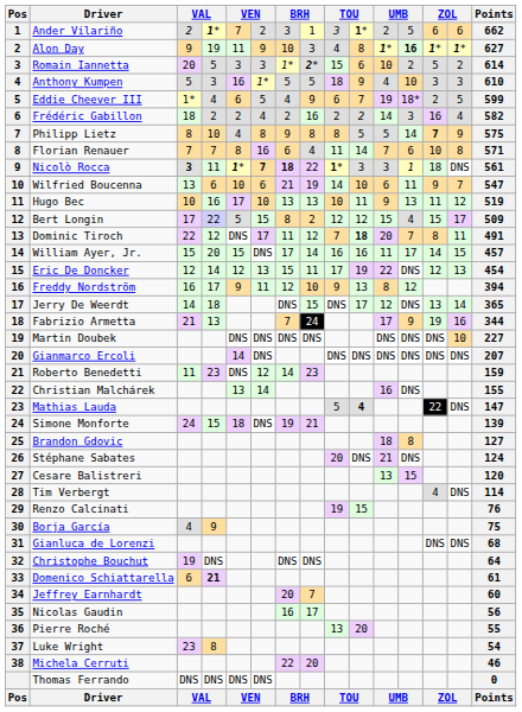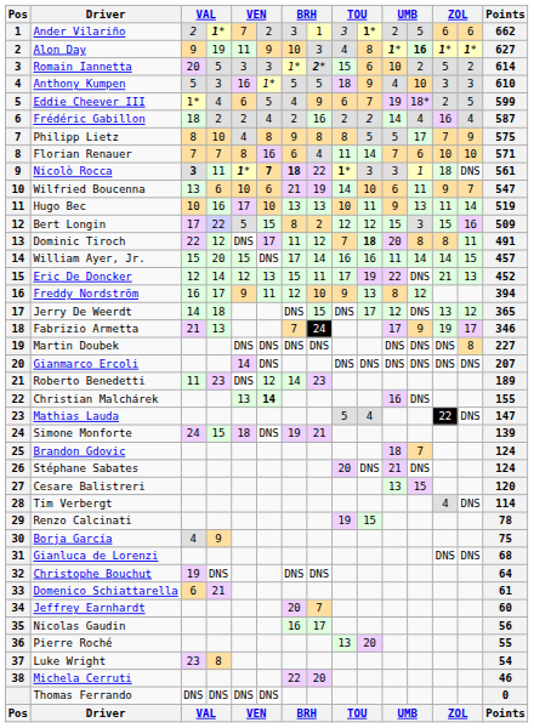Frédéric Gabillon | column 12: 3 -> 4
Frédéric Gabillon | Points: 582 -> 587
Philipp Lietz | column 12: 14 -> 17
Philipp Lietz | column 13: bold -> normal
Florian Renauer | column 14: 8 -> 10
Hugo Bec | column 14: 12 -> 14
Bert Longin | column 12: 4 -> 3
Bert Longin | column 14: 17 -> 16
Dominic Tiroch | column 12: 7 -> 8
William Ayer, Jr. | column 12: 17 -> 14
Eric De Doncker | column 13: 12 -> 21
Eric De Doncker | Points: 454 -> 452
Jerry De Weerdt | column 14: 14 -> 12
Fabrizio Armetta | column 14: 16 -> 17
Fabrizio Armetta | Points: 344 -> 346
Martin Doubek | column 14: 10 -> 8
Roberto Benedetti | Points: 159 -> 189
Christian Malchárek | column 6: normal -> bold
Mathias Lauda | column 10: bold -> normal
Brandon Gdovic | column 12: 8 -> 7
Brandon Gdovic | Points: 127 -> 124
Renzo Calcinati | Points: 76 -> 78
Domenico Schiattarella | column 4: bold -> normal
